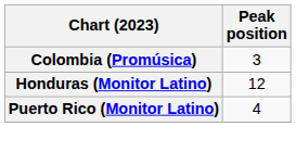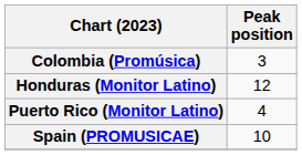+ row: Spain (PROMUSICAE) | 10
